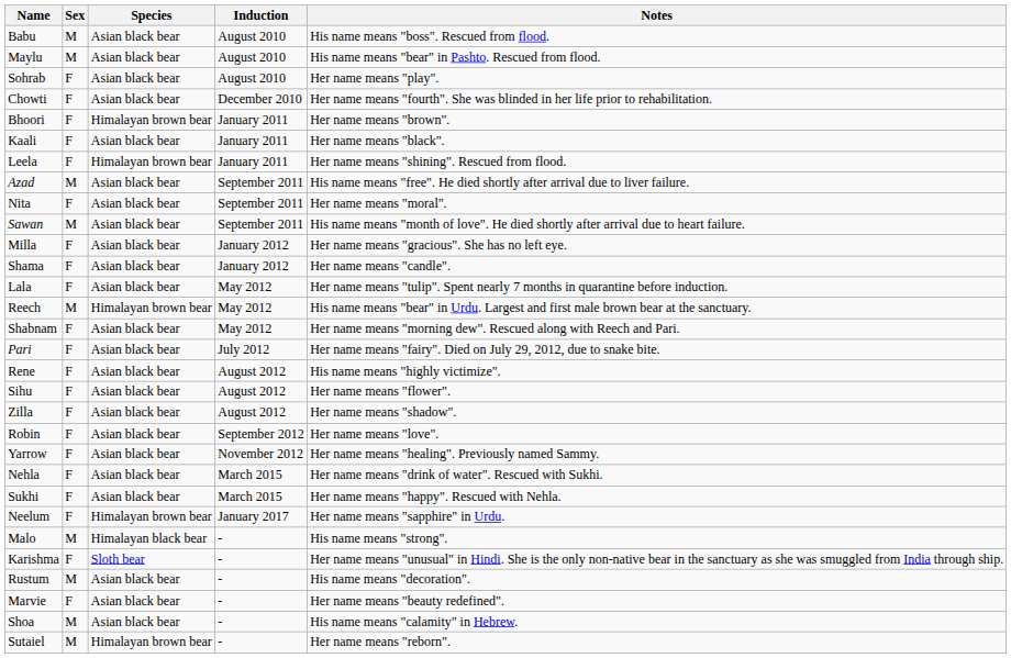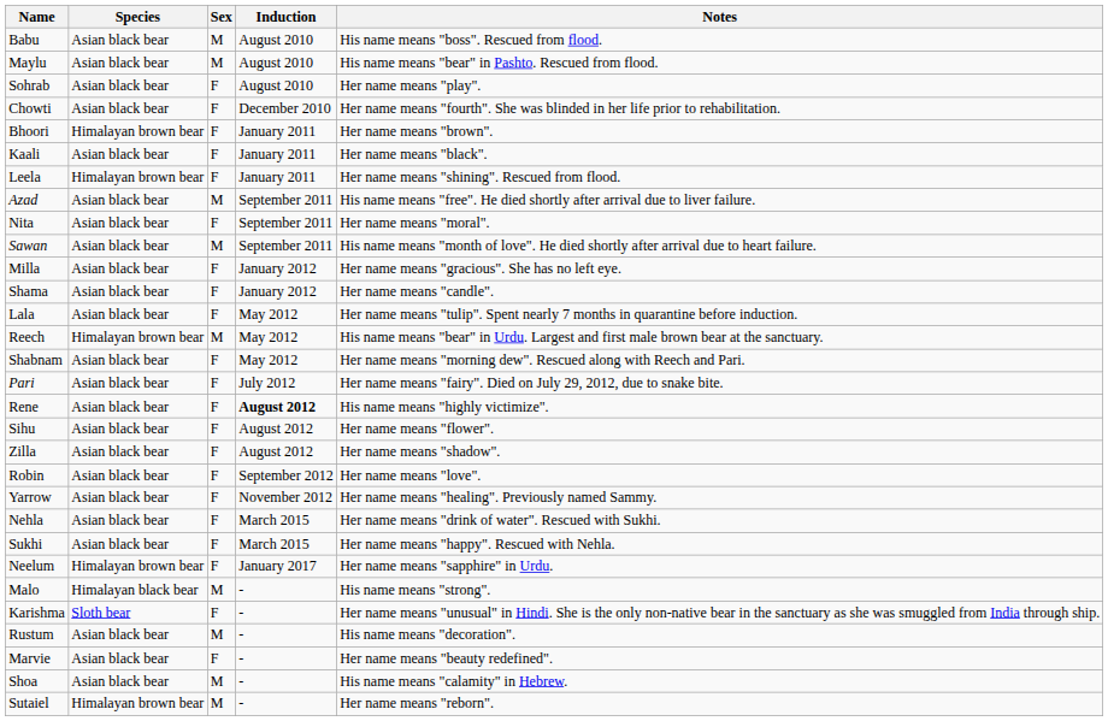columns swapped: Sex <-> Species
Rene | Induction: normal -> bold
